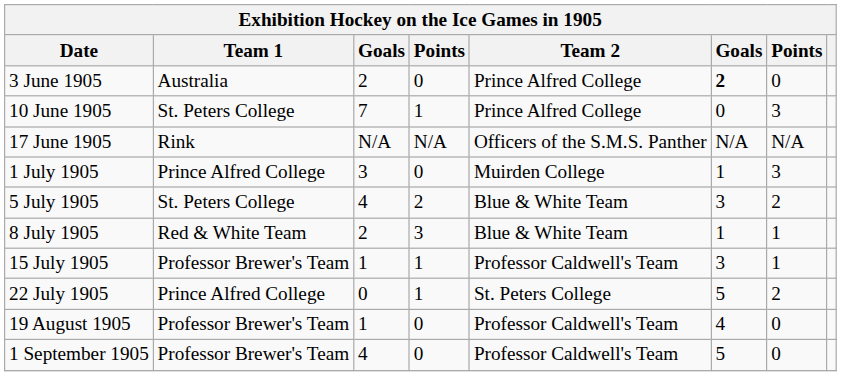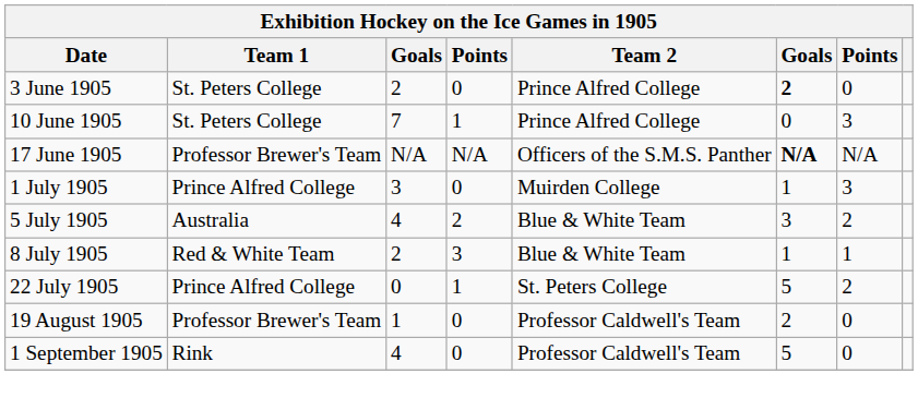3 June 1905 | Team 1: Australia -> St. Peters College
17 June 1905 | Team 1: Rink -> Professor Brewer's Team
17 June 1905 | column 6: normal -> bold
5 July 1905 | Team 1: St. Peters College -> Australia
- row: 15 July 1905 | Professor Brewer's Team | 1 | 1 | Professor Caldwell's Team | 3 | 1
19 August 1905 | column 6: 4 -> 2
1 September 1905 | Team 1: Professor Brewer's Team -> Rink
